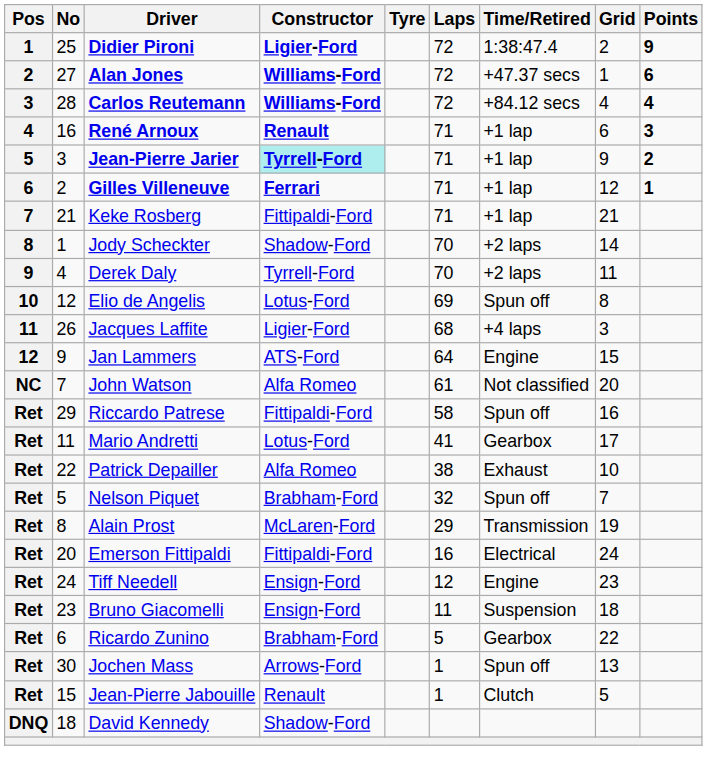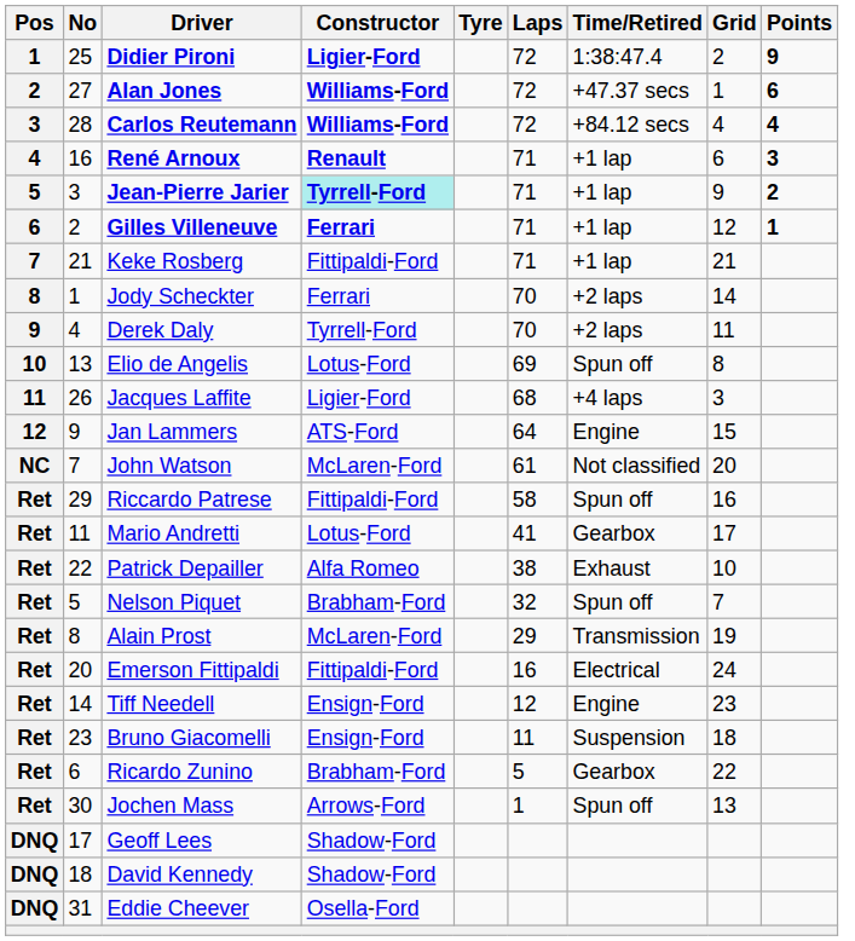Jody Scheckter | Constructor: Shadow-Ford -> Ferrari
Elio de Angelis | No: 12 -> 13
John Watson | Constructor: Alfa Romeo -> McLaren-Ford
Tiff Needell | No: 24 -> 14
- row: Ret | 15 | Jean-Pierre Jabouille | Renault | 1 | Clutch | 5
+ row: DNQ | 17 | Geoff Lees | Shadow-Ford
+ row: DNQ | 31 | Eddie Cheever | Osella-Ford
